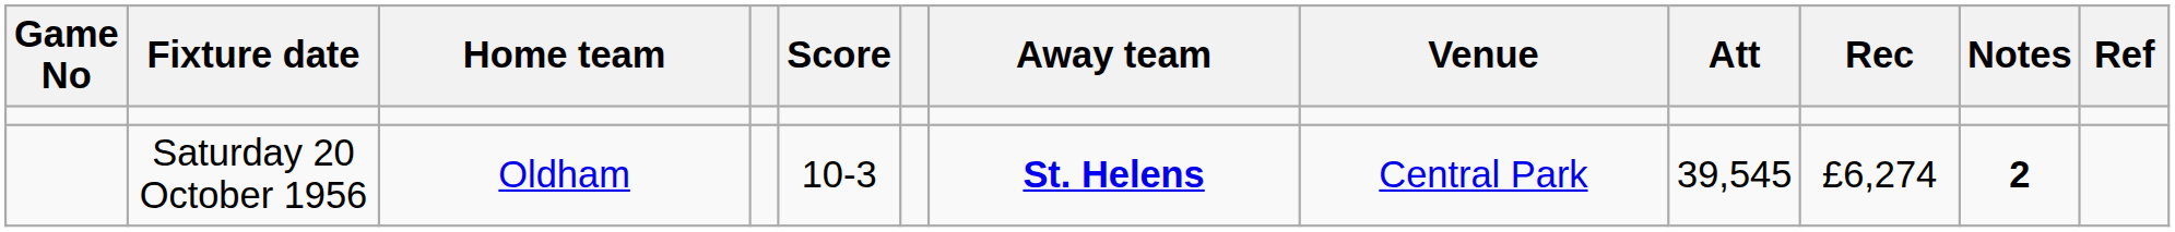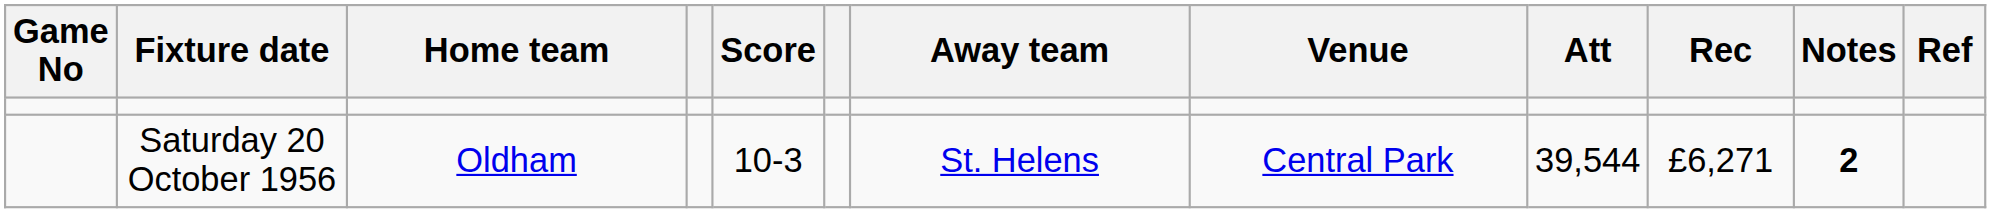Saturday 20 October 1956 | Away team: bold -> normal
Saturday 20 October 1956 | Att: 39,545 -> 39,544
Saturday 20 October 1956 | Rec: £6,274 -> £6,271
